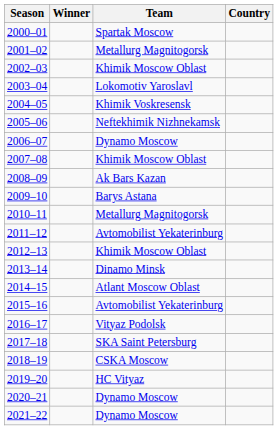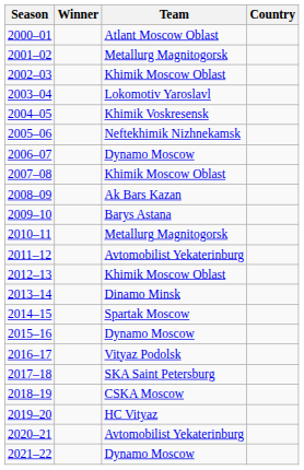2000–01 | Team: Spartak Moscow -> Atlant Moscow Oblast
2014–15 | Team: Atlant Moscow Oblast -> Spartak Moscow
2015–16 | Team: Avtomobilist Yekaterinburg -> Dynamo Moscow
2020–21 | Team: Dynamo Moscow -> Avtomobilist Yekaterinburg
